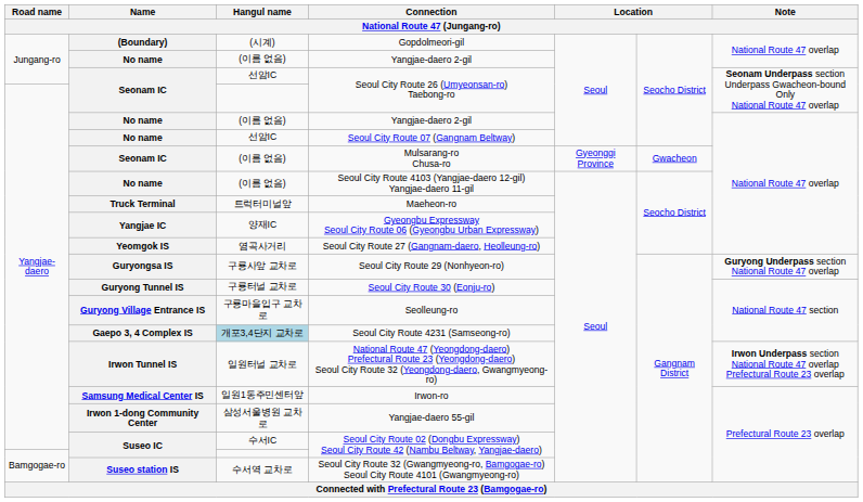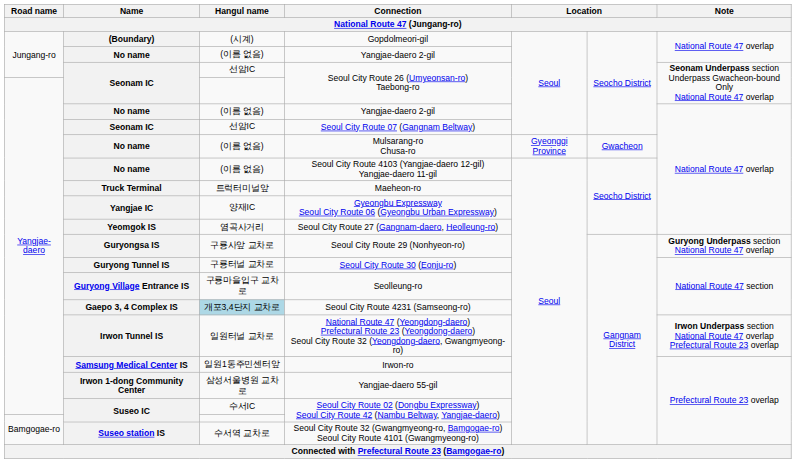Seoul City Route 07 (Gangnam Beltway) | Name: No name -> Seonam IC
Mulsarang-ro Chusa-ro | Name: Seonam IC -> No name
